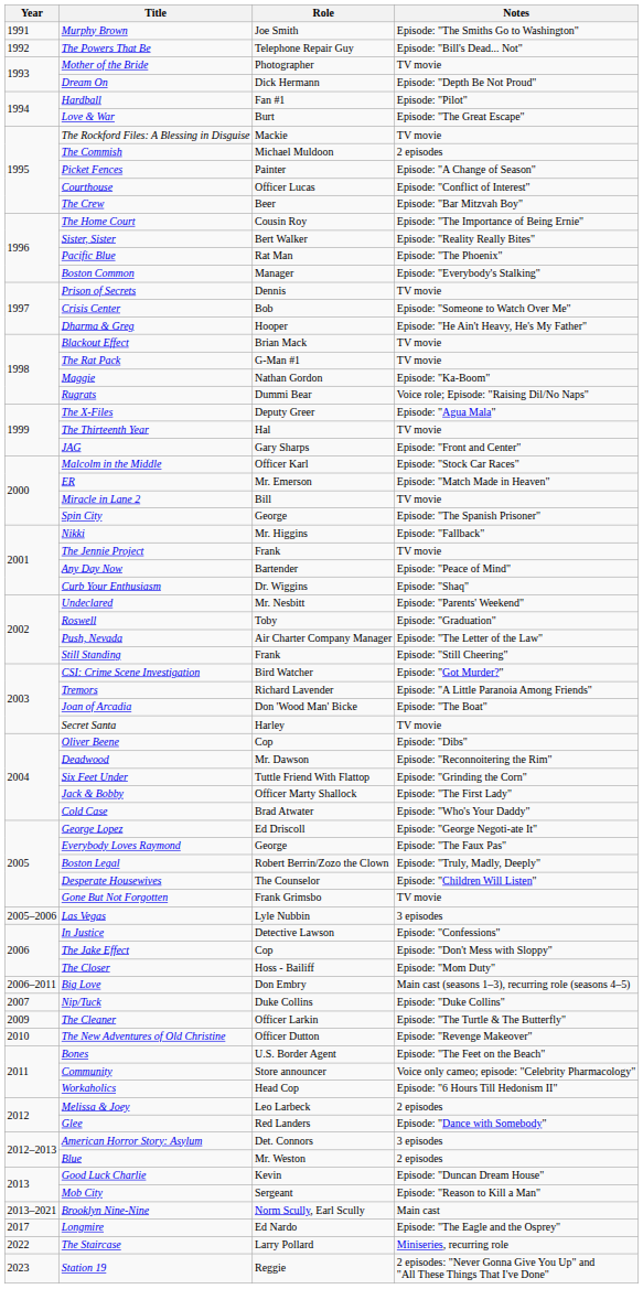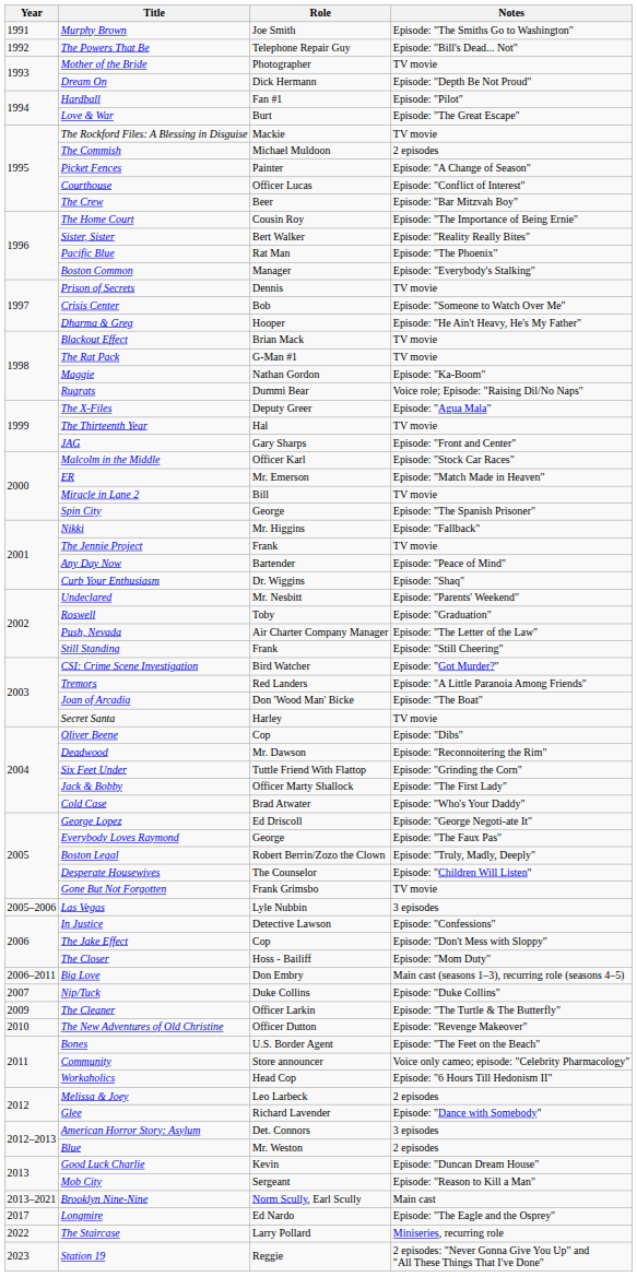Tremors | Role: Richard Lavender -> Red Landers
Glee | Role: Red Landers -> Richard Lavender
